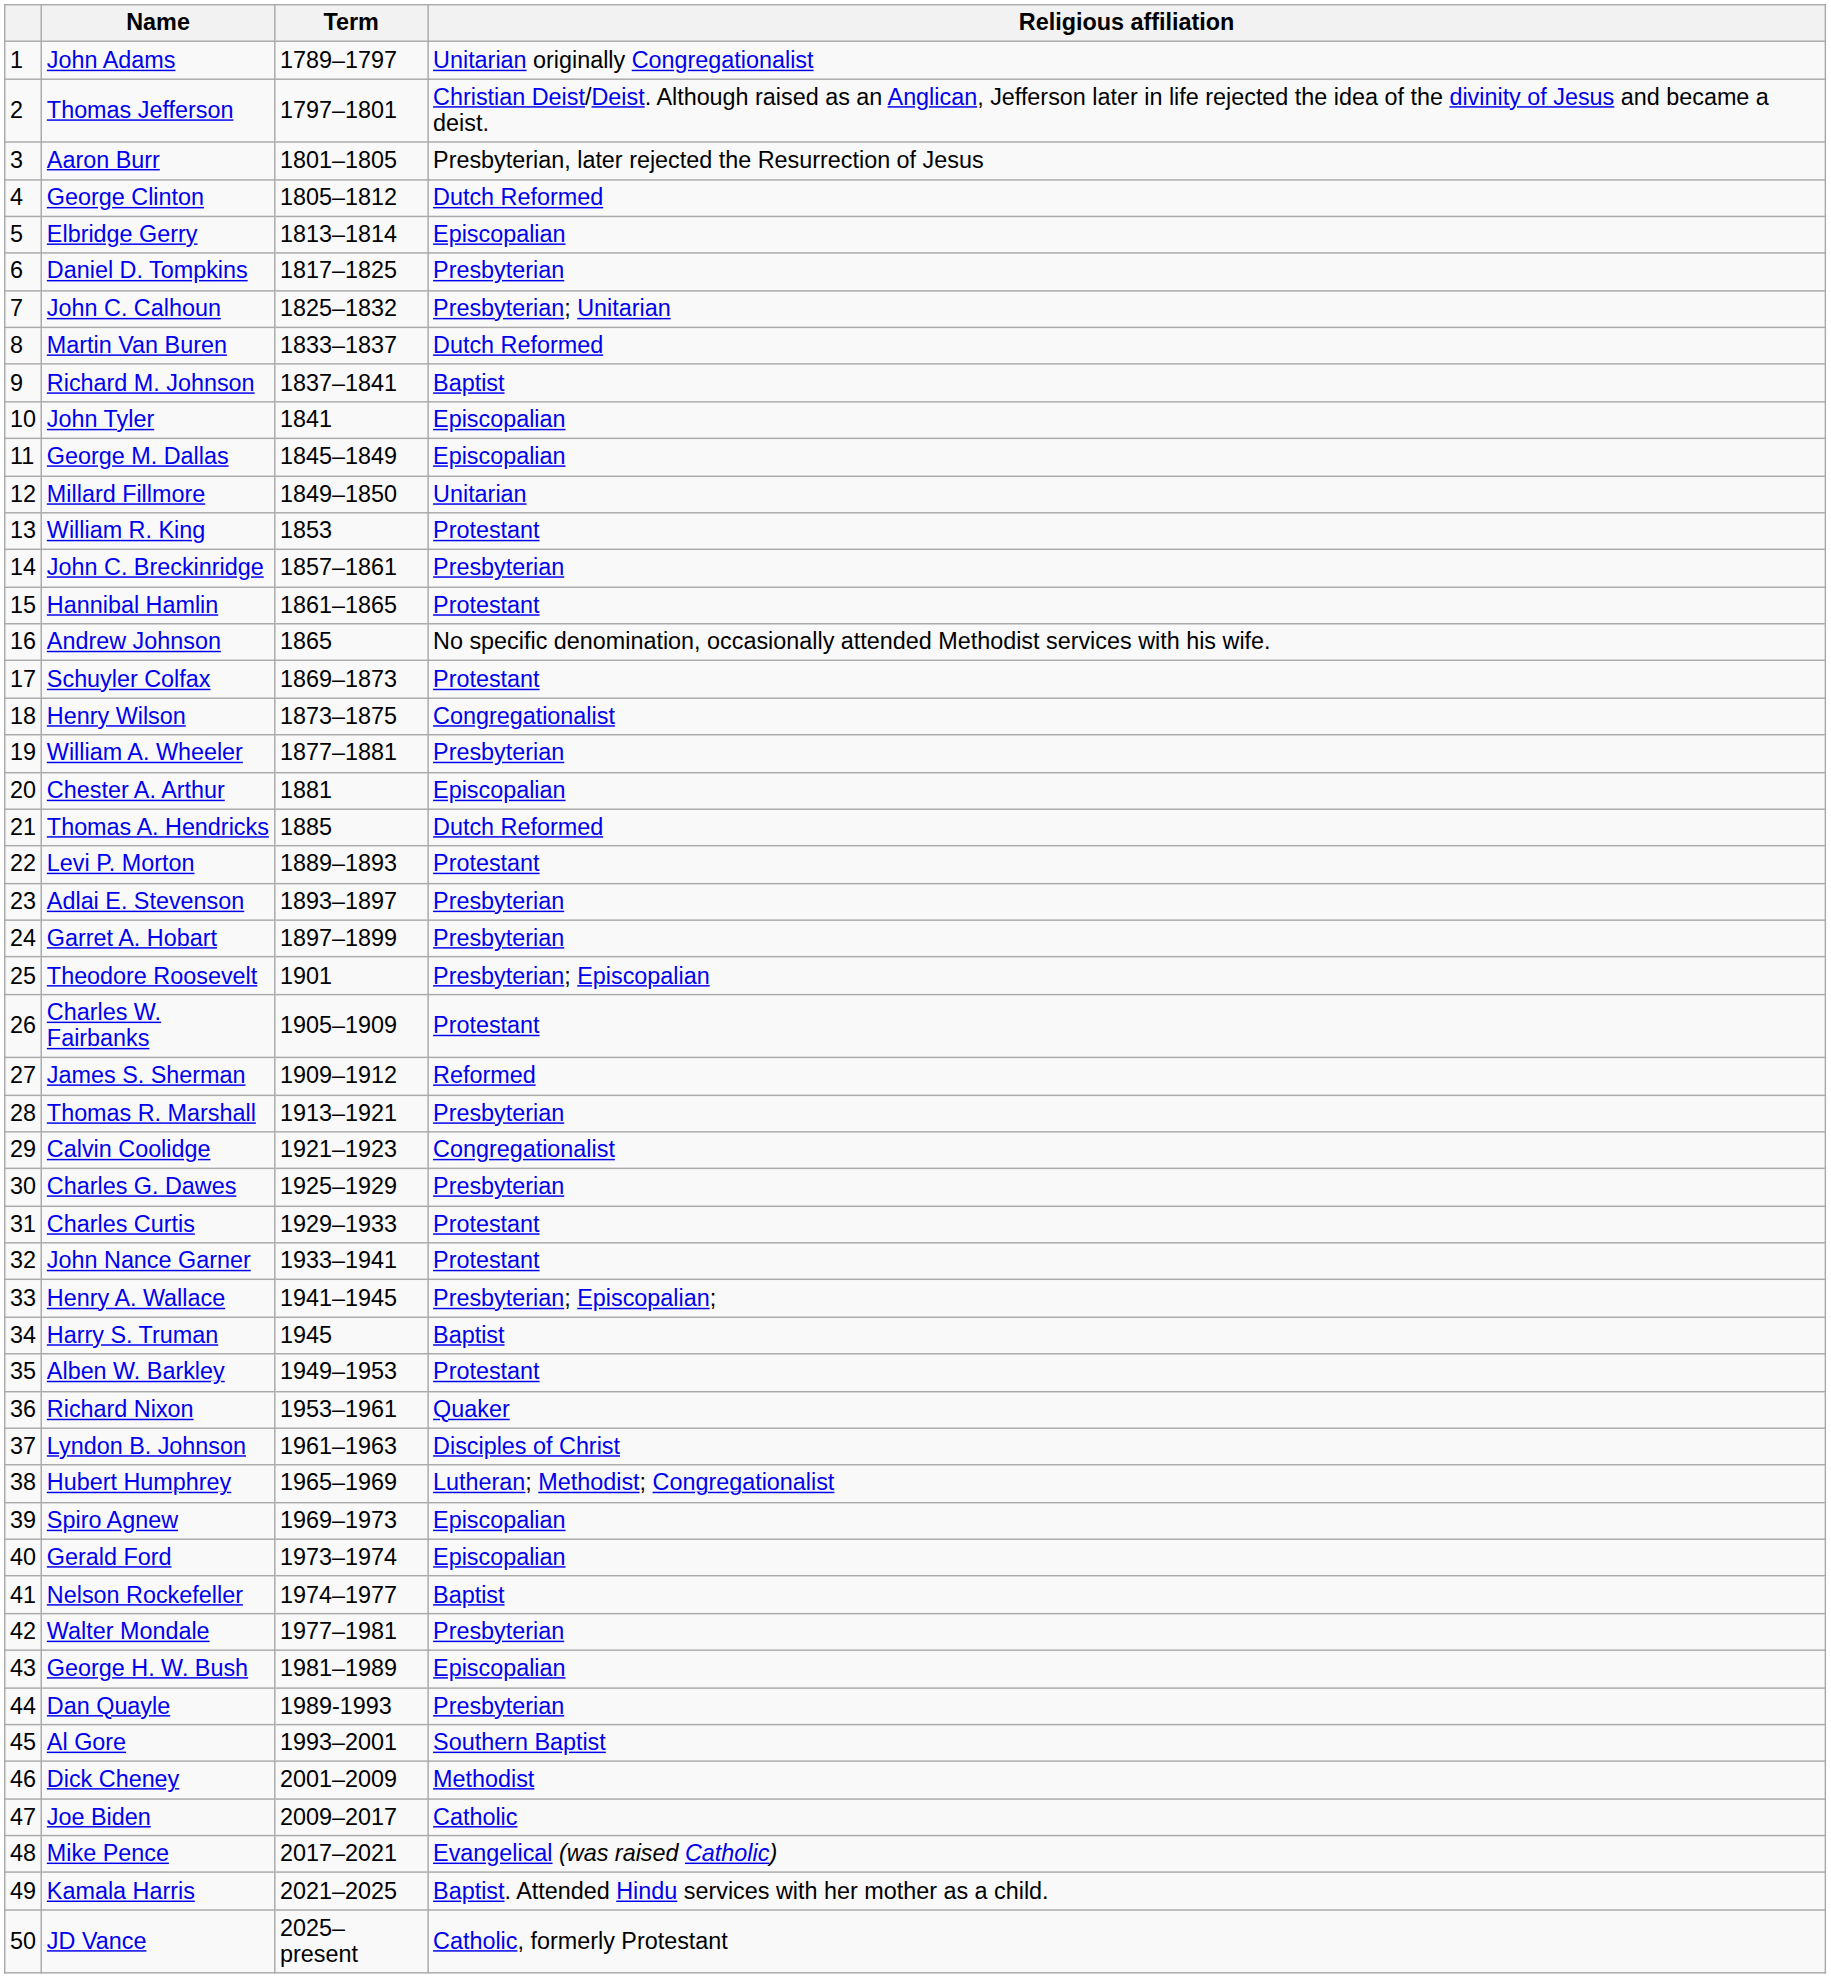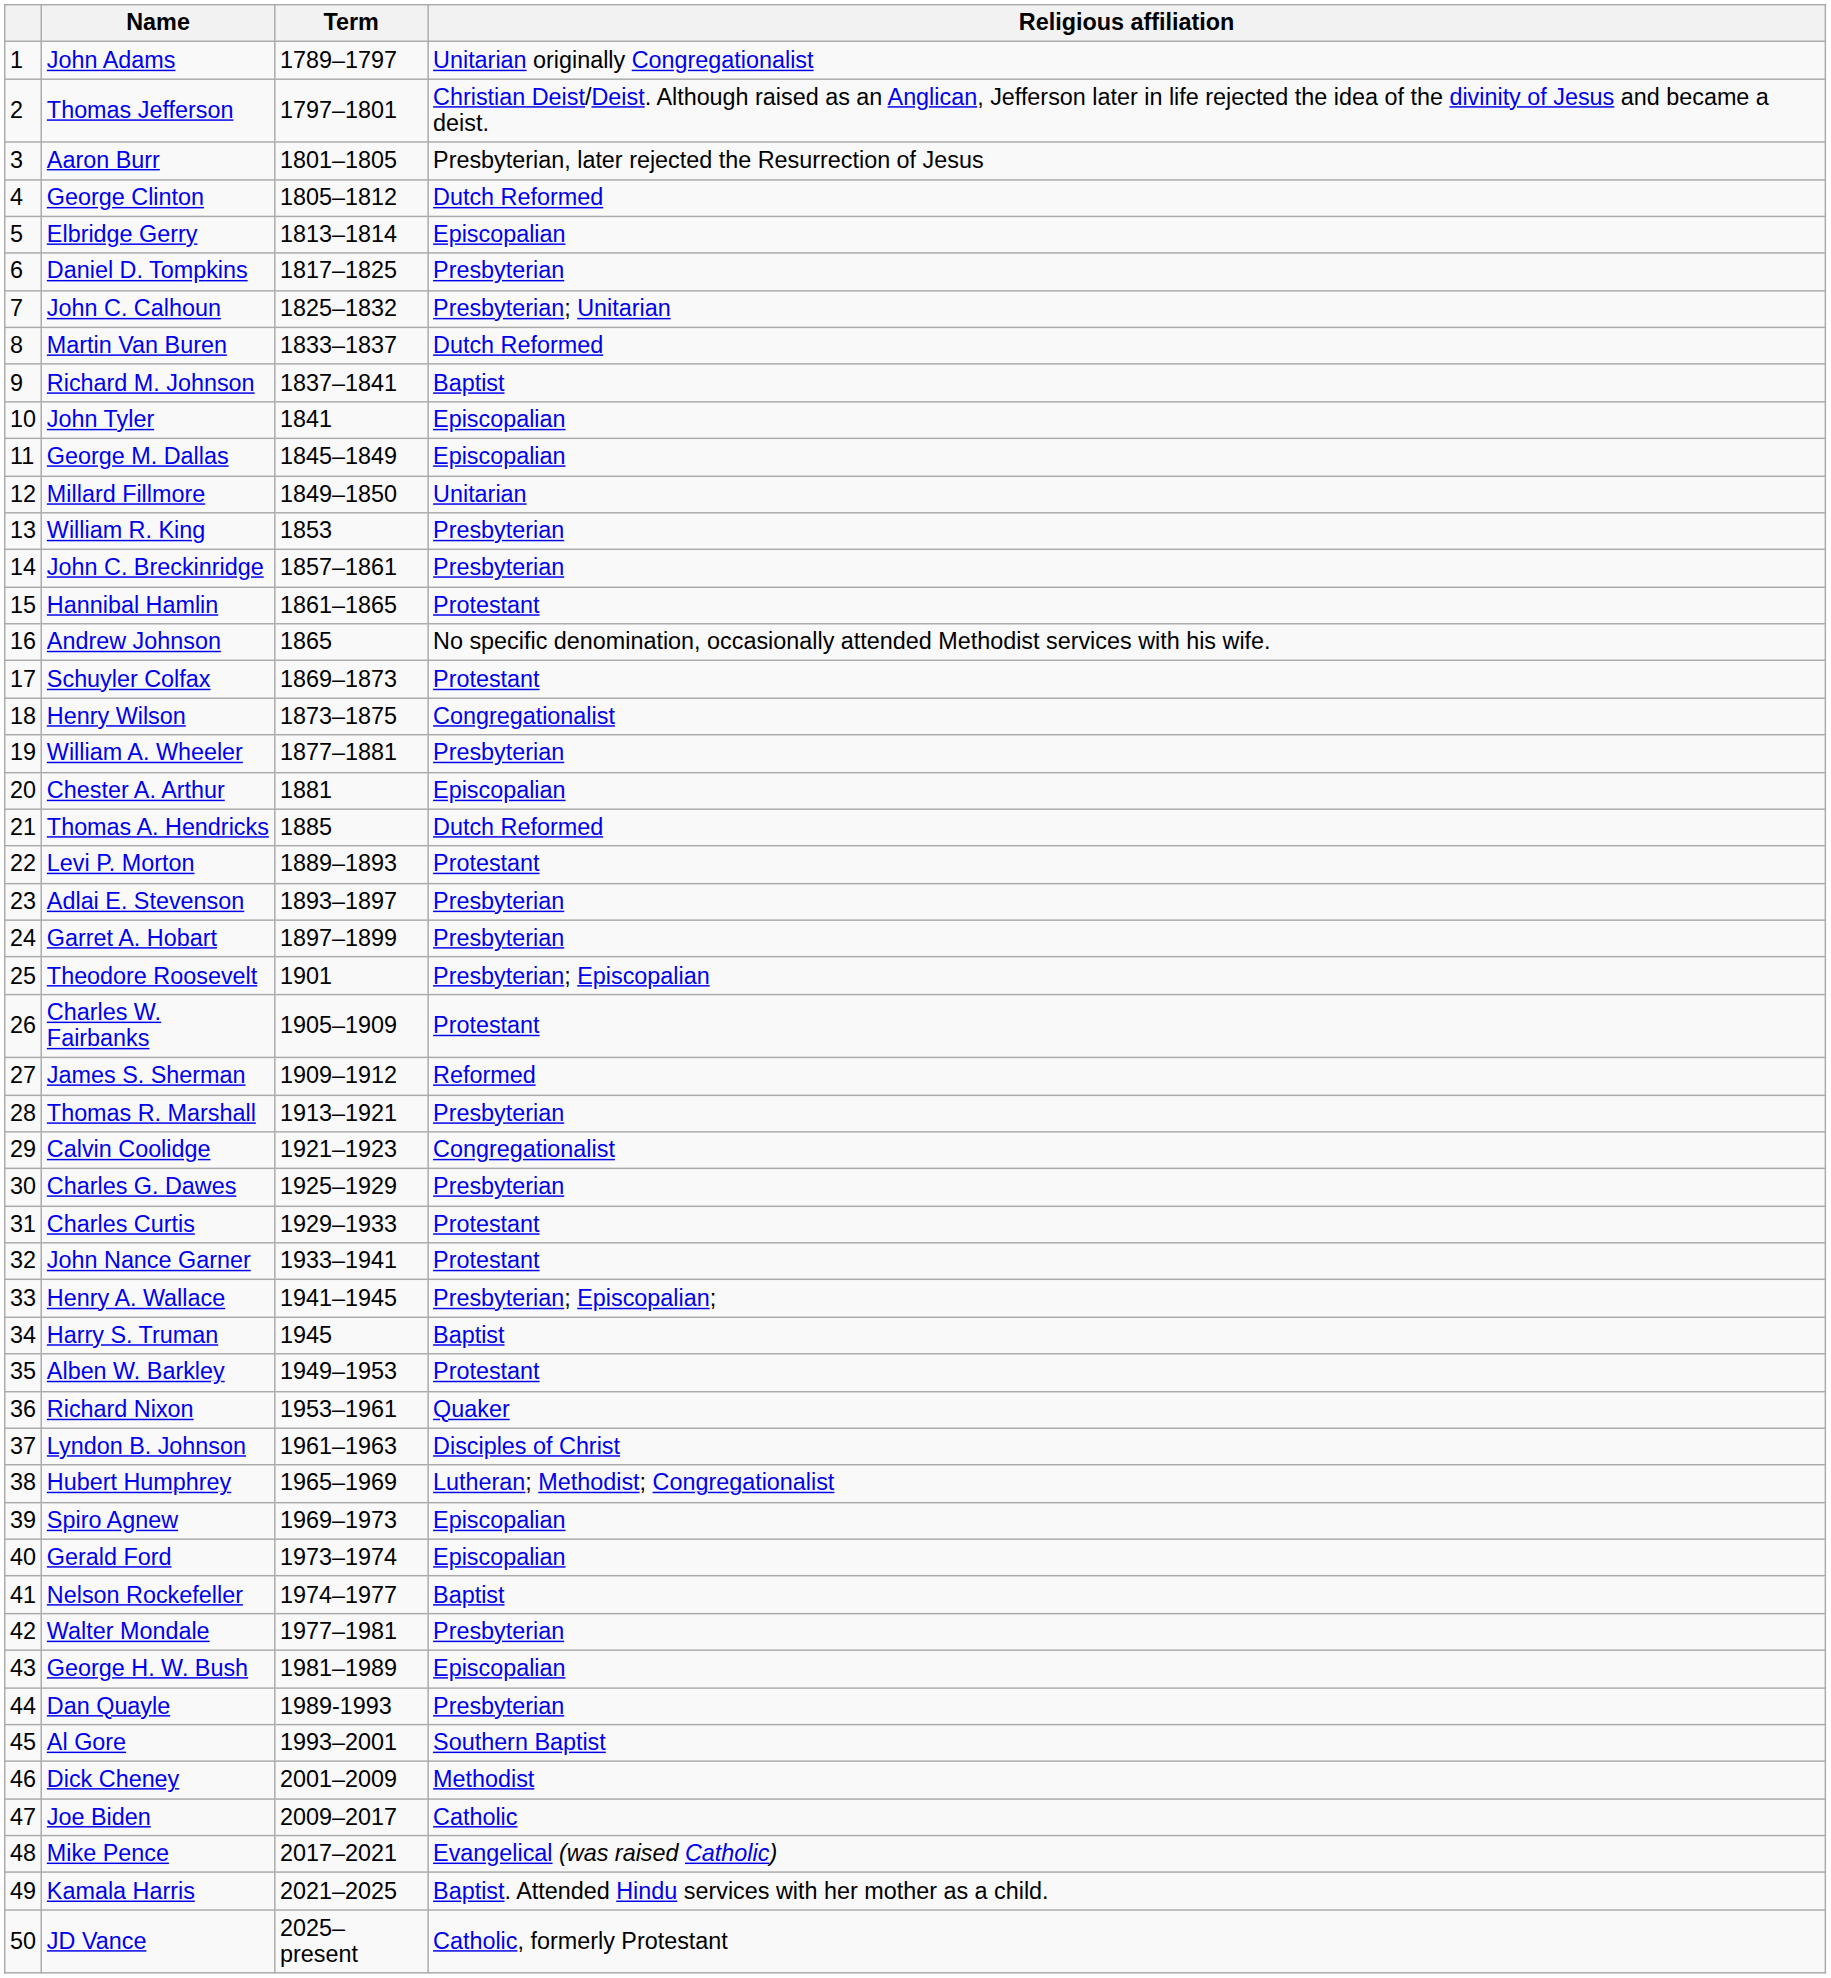William R. King | Religious affiliation: Protestant -> Presbyterian
